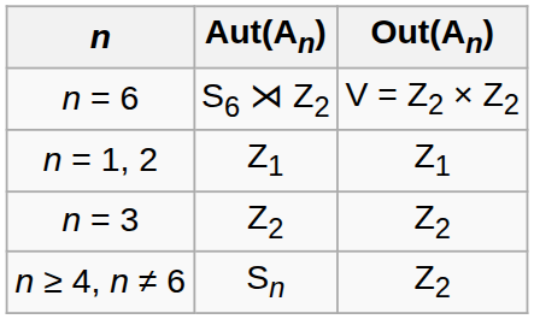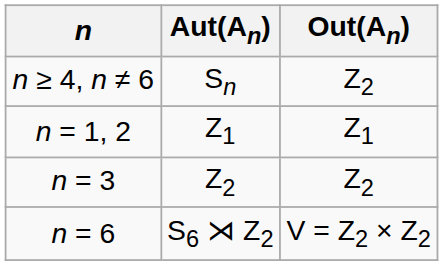rows swapped: Sn <-> S6 ⋊ Z2
